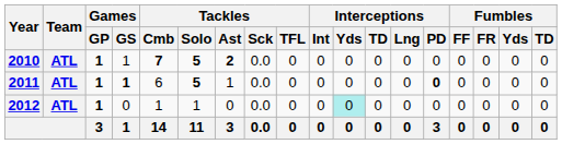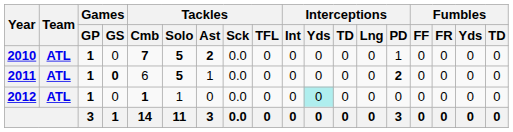2010 | Games / GS: 1 -> 0
2010 | Interceptions / PD: 0 -> 1
2011 | Games / GS: 1 -> 0
2011 | Interceptions / PD: 0 -> 2
2012 | Tackles / Cmb: normal -> bold
